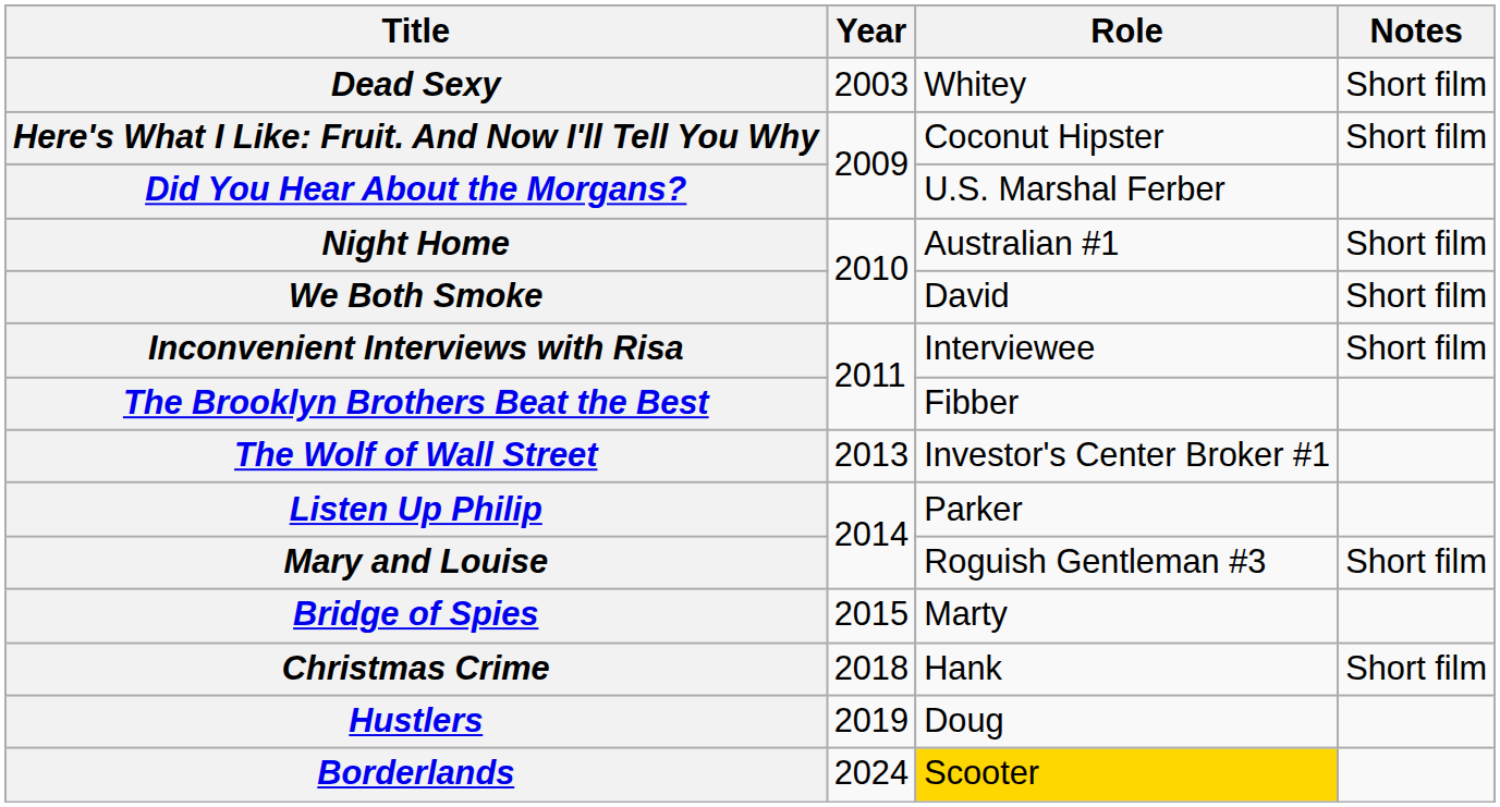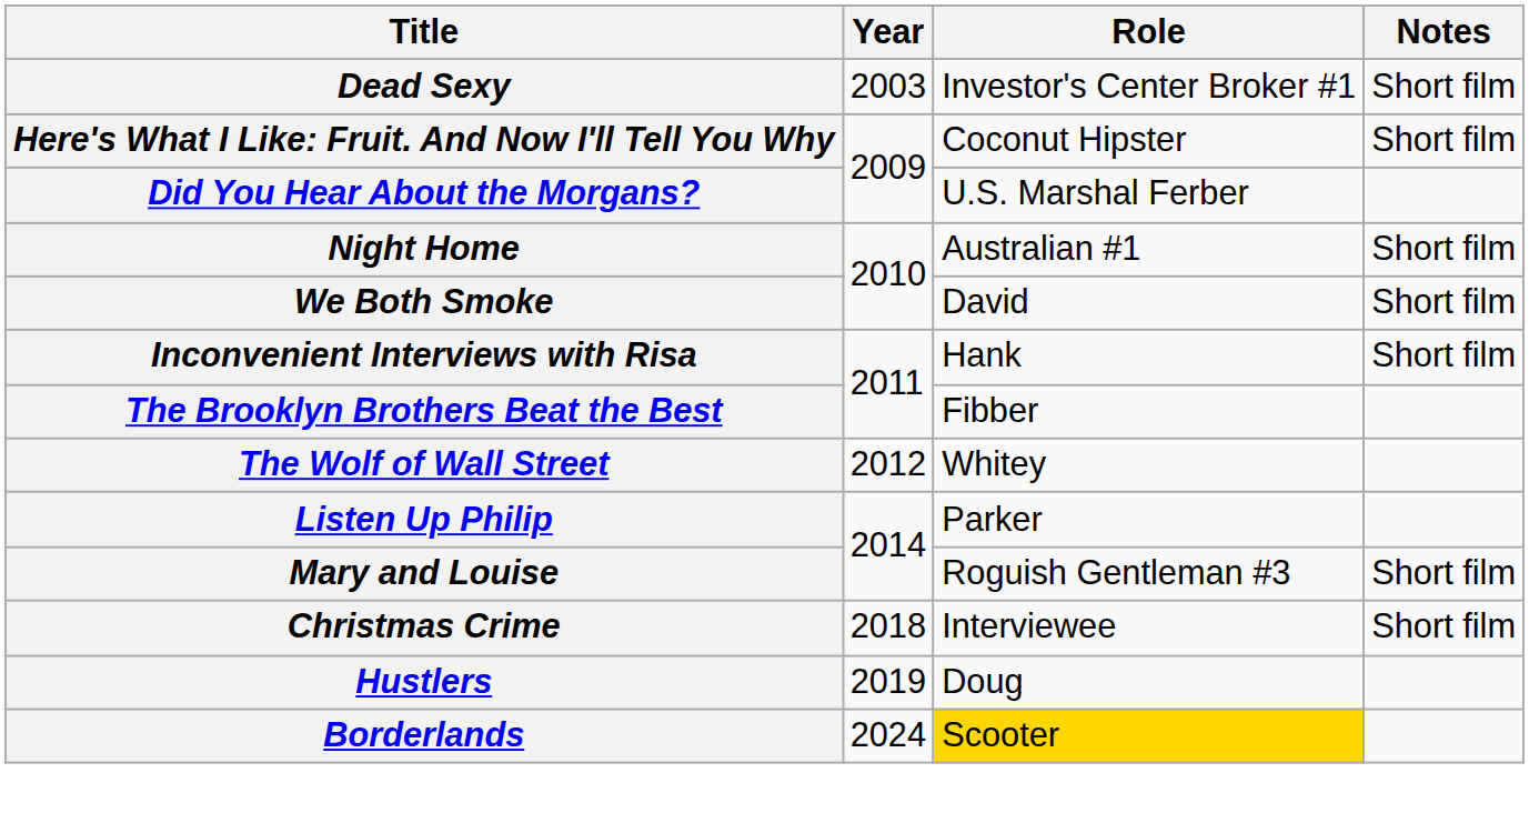Dead Sexy | Role: Whitey -> Investor's Center Broker #1
Inconvenient Interviews with Risa | Role: Interviewee -> Hank
The Wolf of Wall Street | Year: 2013 -> 2012
The Wolf of Wall Street | Role: Investor's Center Broker #1 -> Whitey
- row: Bridge of Spies | 2015 | Marty
Christmas Crime | Role: Hank -> Interviewee
